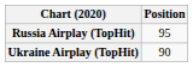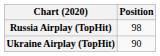Russia Airplay (TopHit) | Position: 95 -> 98
